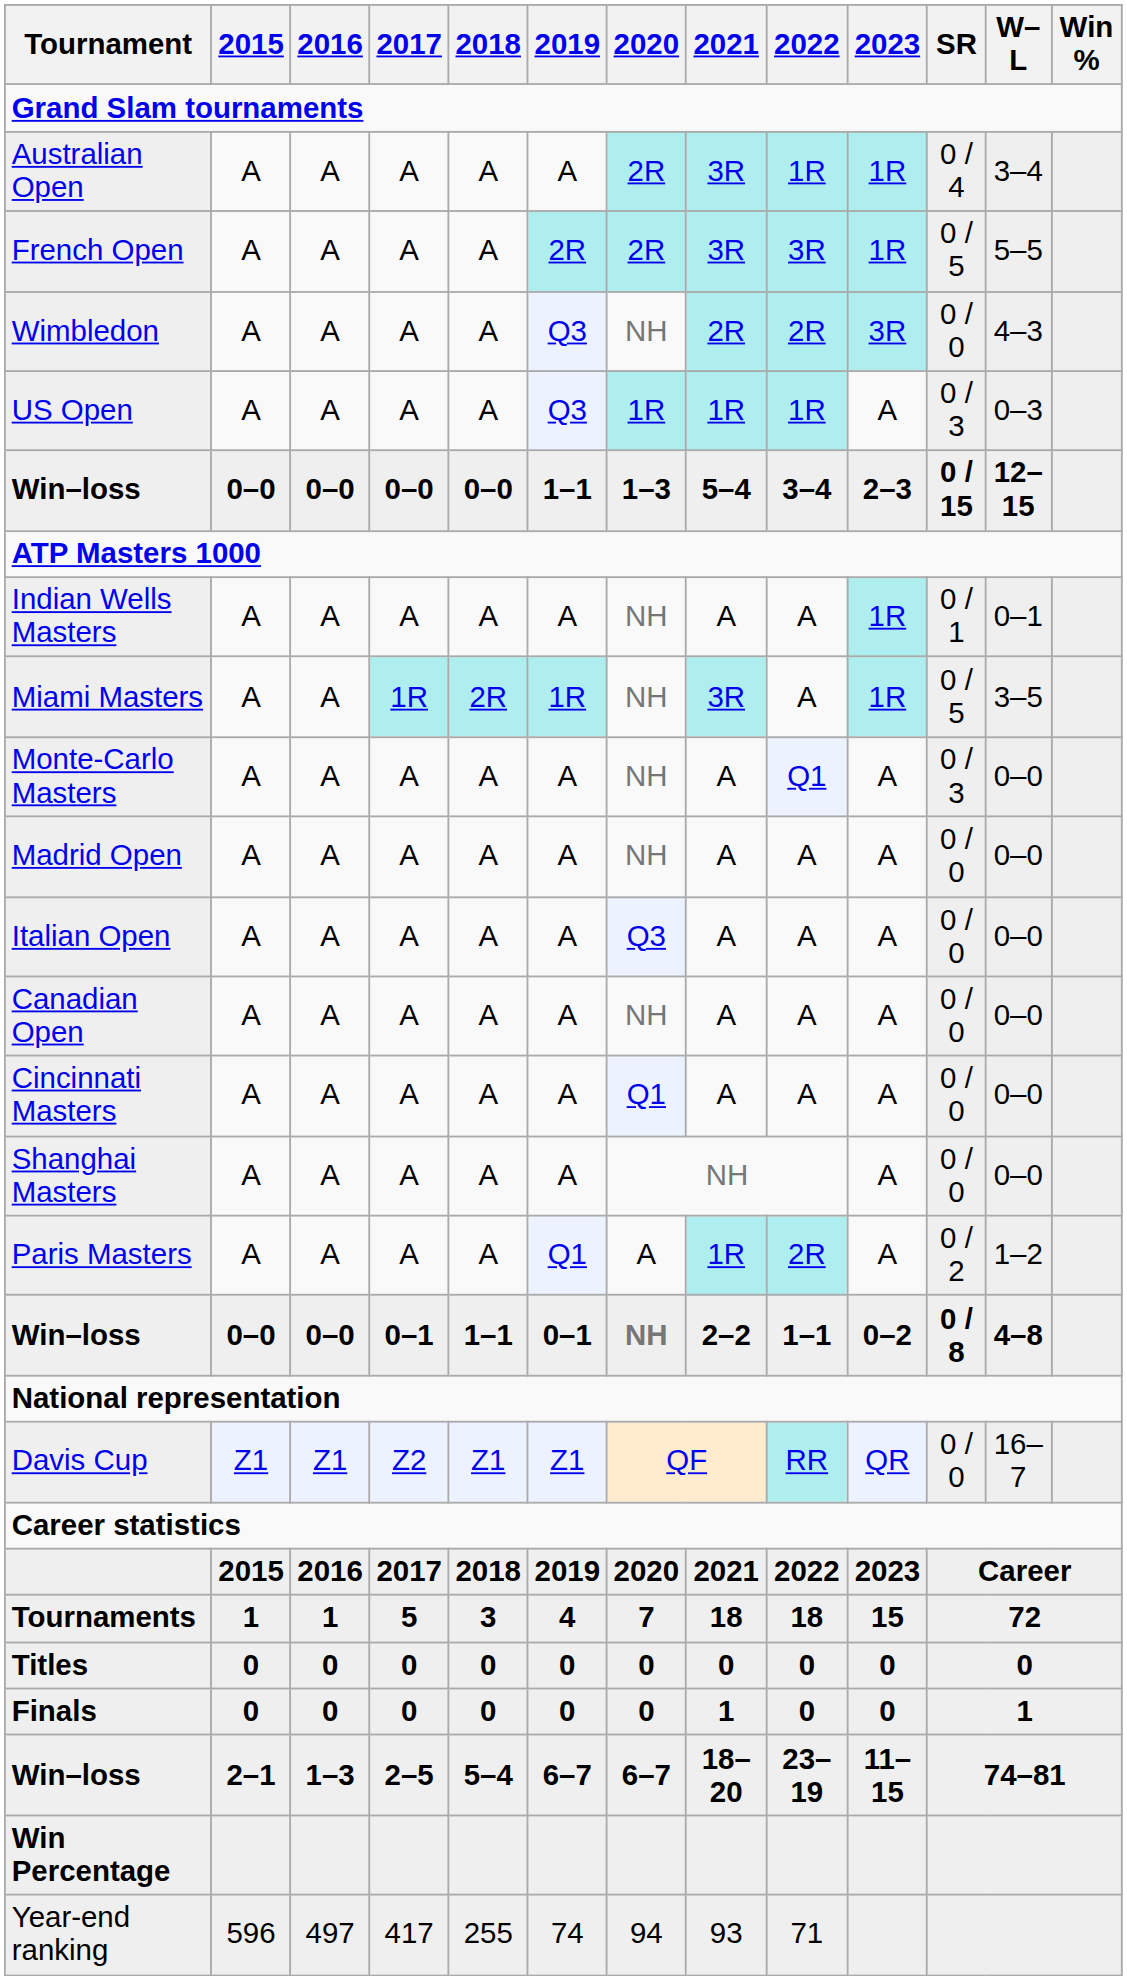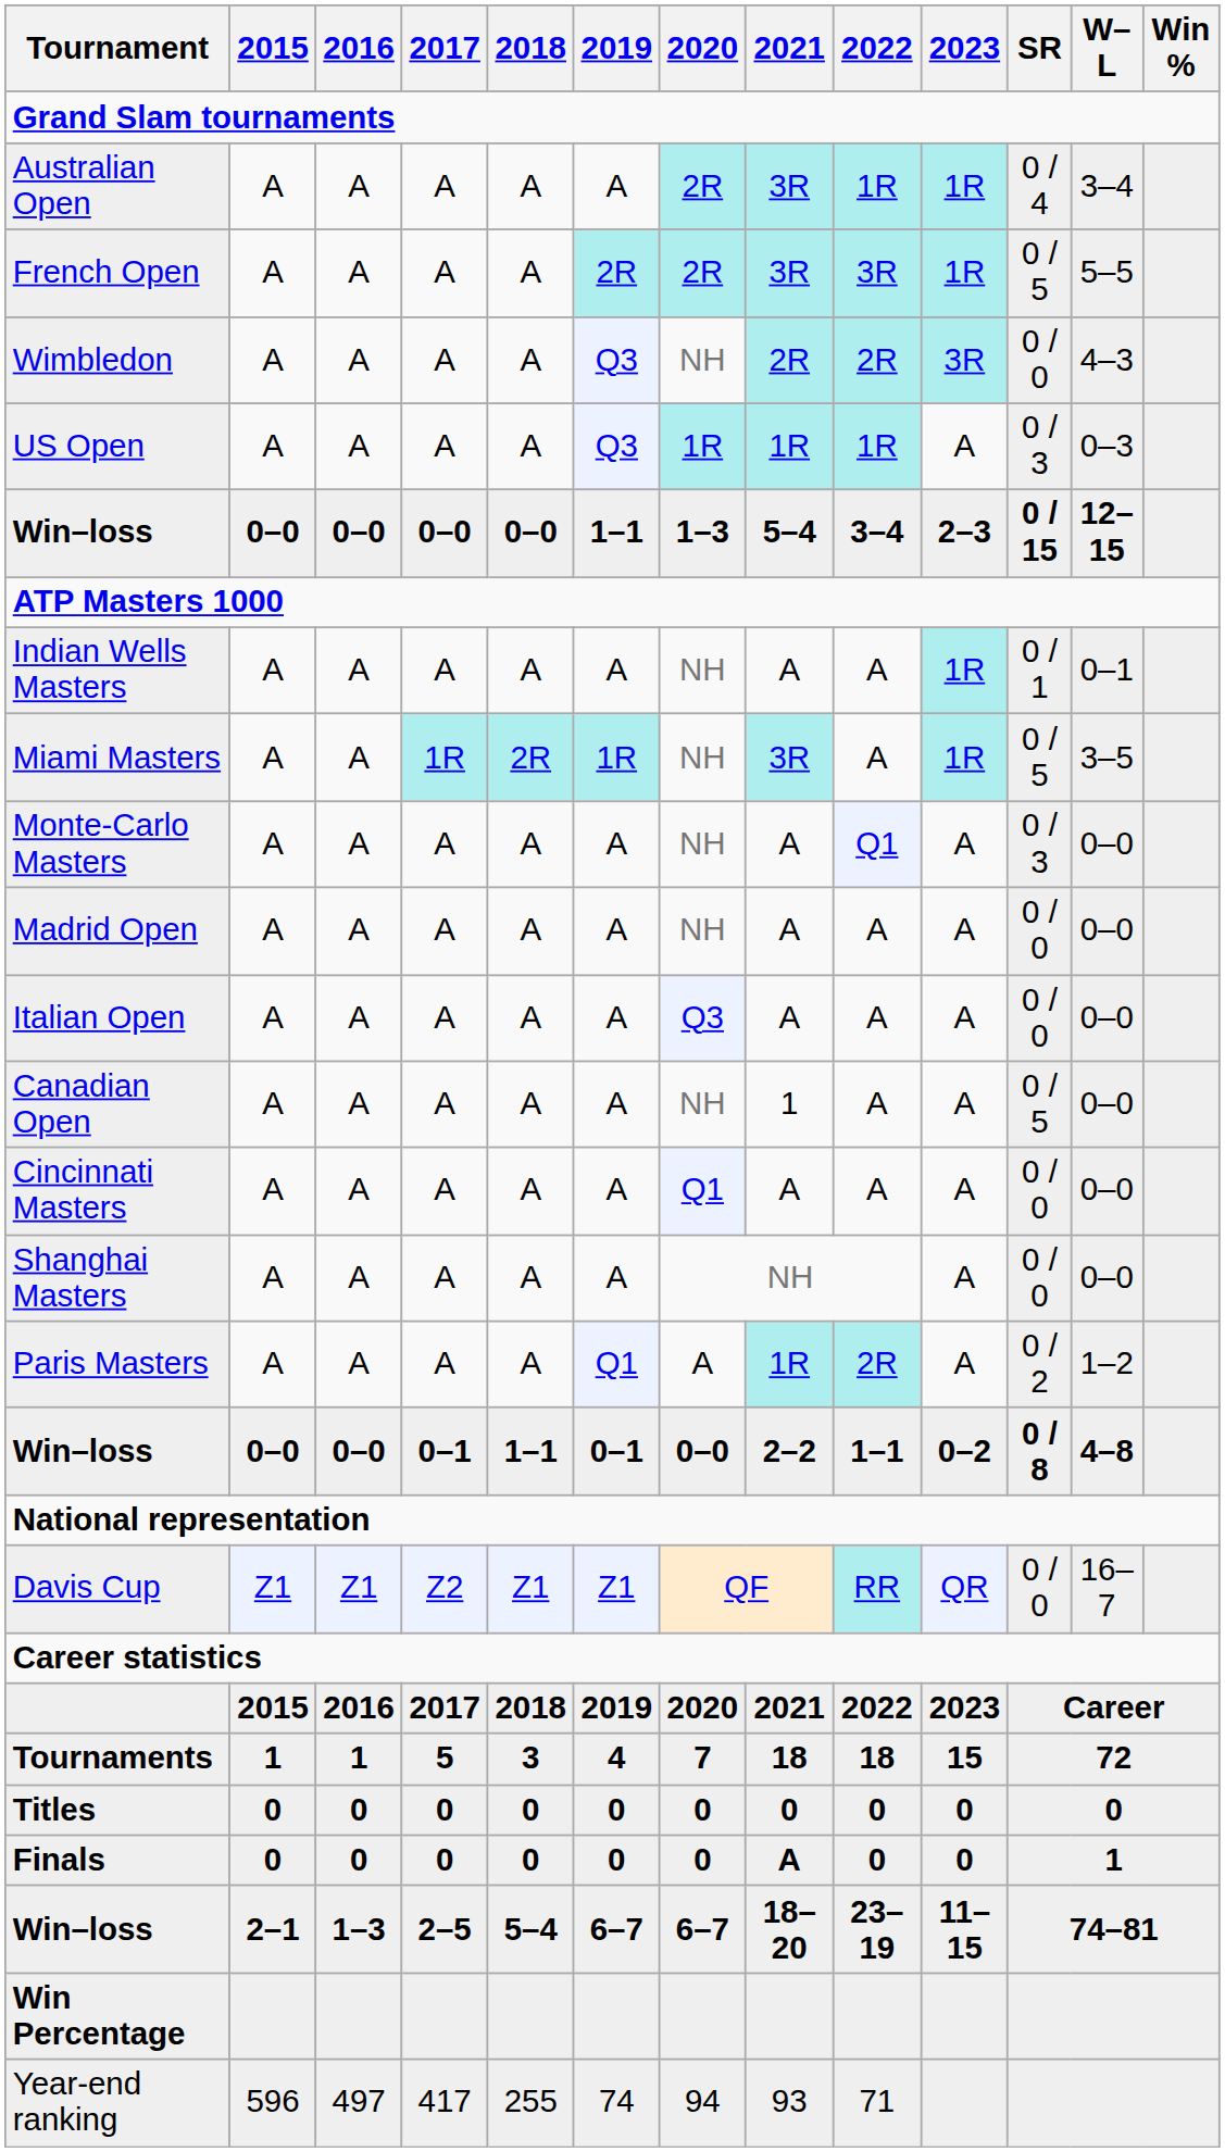Canadian Open | 2021: A -> 1
Canadian Open | SR: 0 / 0 -> 0 / 5
Win–loss / 0–1 | 2020: NH -> 0–0
Finals | 2021: 1 -> A
